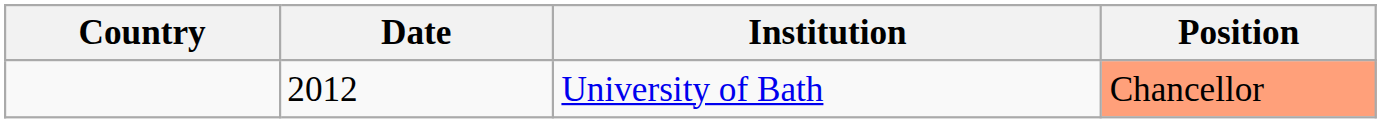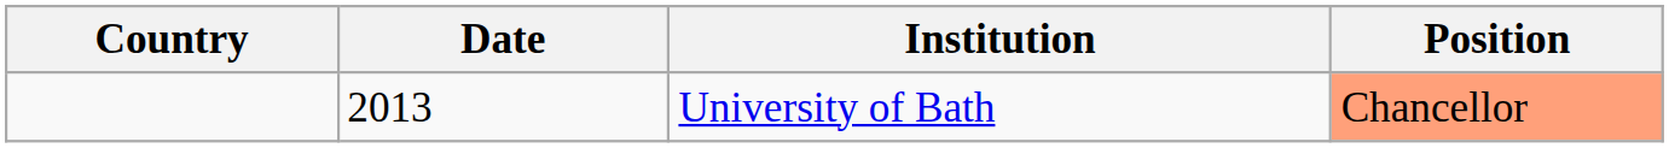University of Bath | Date: 2012 -> 2013
